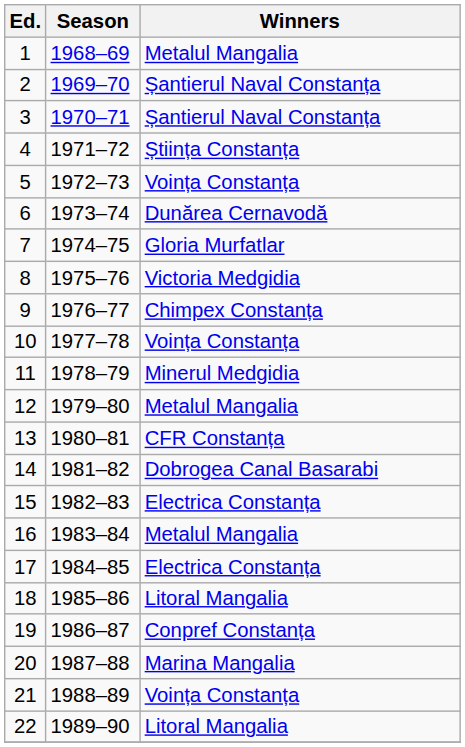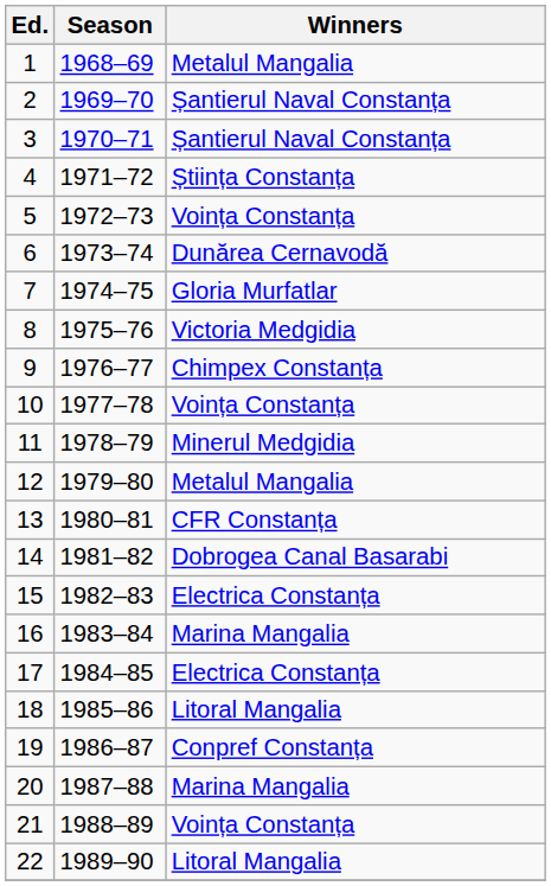16 | Winners: Metalul Mangalia -> Marina Mangalia
